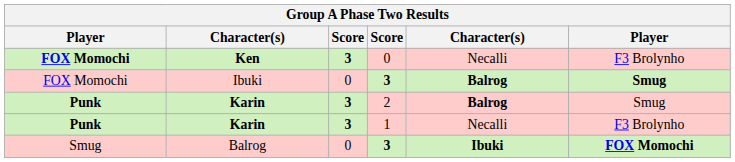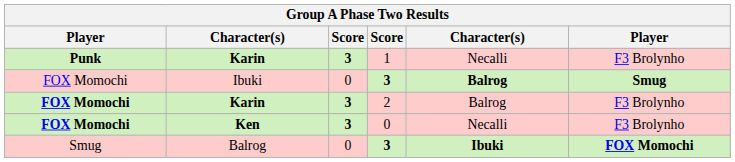rows swapped: Karin / 1 <-> Ken
Karin / 2 | column 1: Punk -> FOX Momochi
Karin / 2 | column 5: bold -> normal
Karin / 2 | column 6: Smug -> F3 Brolynho
